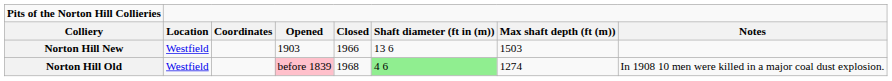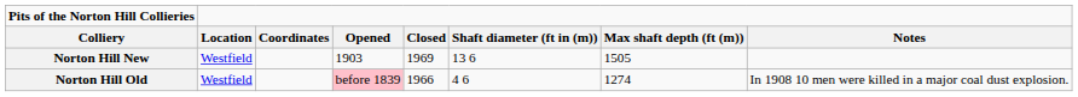Norton Hill New | Closed: 1966 -> 1969
Norton Hill New | Max shaft depth (ft (m)): 1503 -> 1505
Norton Hill Old | Closed: 1968 -> 1966
Norton Hill Old | Shaft diameter (ft in (m)): lightgreen background -> no background
